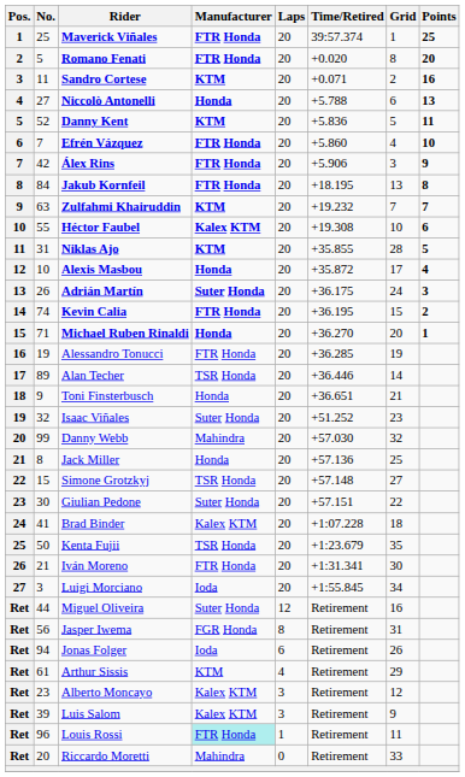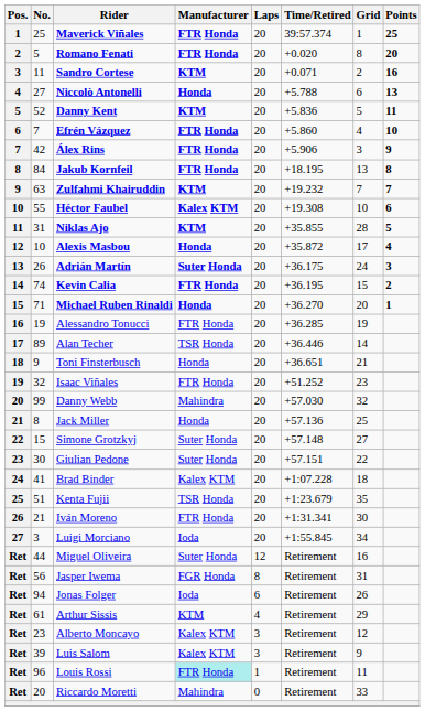Isaac Viñales | Manufacturer: Suter Honda -> FTR Honda
Simone Grotzkyj | Manufacturer: TSR Honda -> Suter Honda
Kenta Fujii | No.: 50 -> 51
